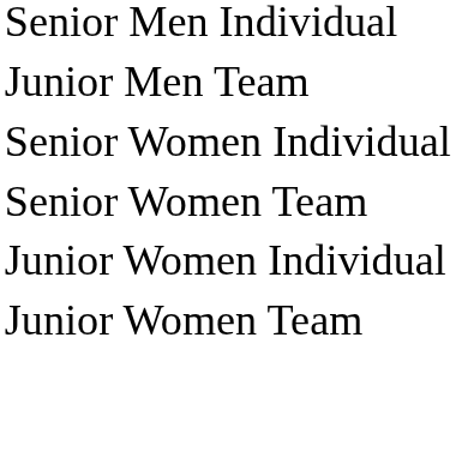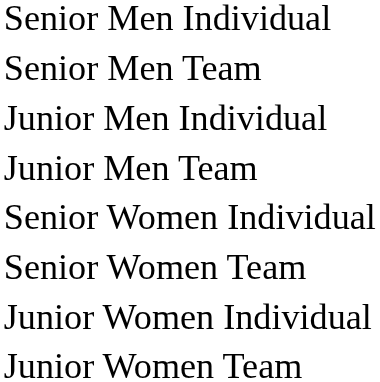+ row: Senior Men Team
+ row: Junior Men Individual
